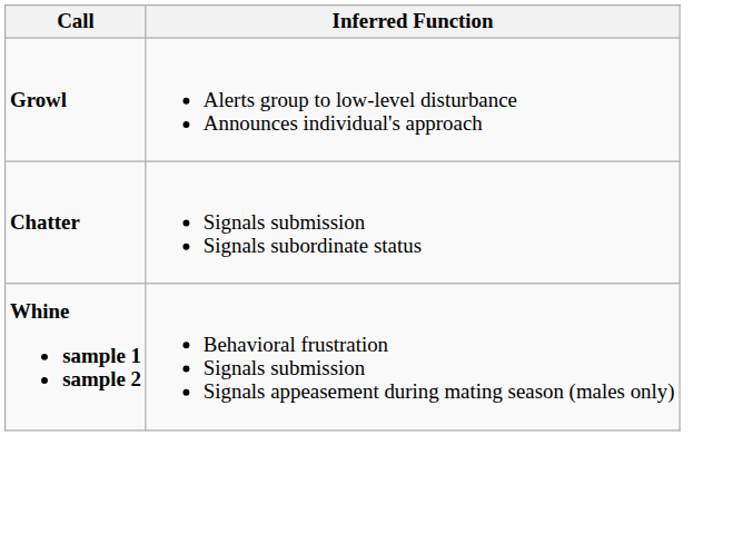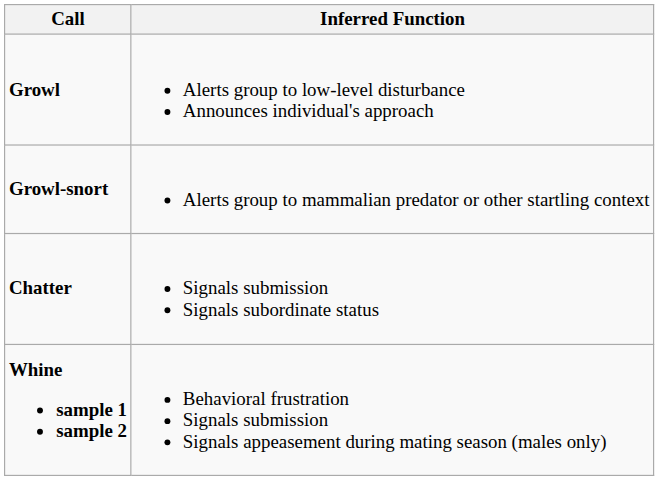+ row: Growl-snort | Alerts group to mammalian predator or other startling context
